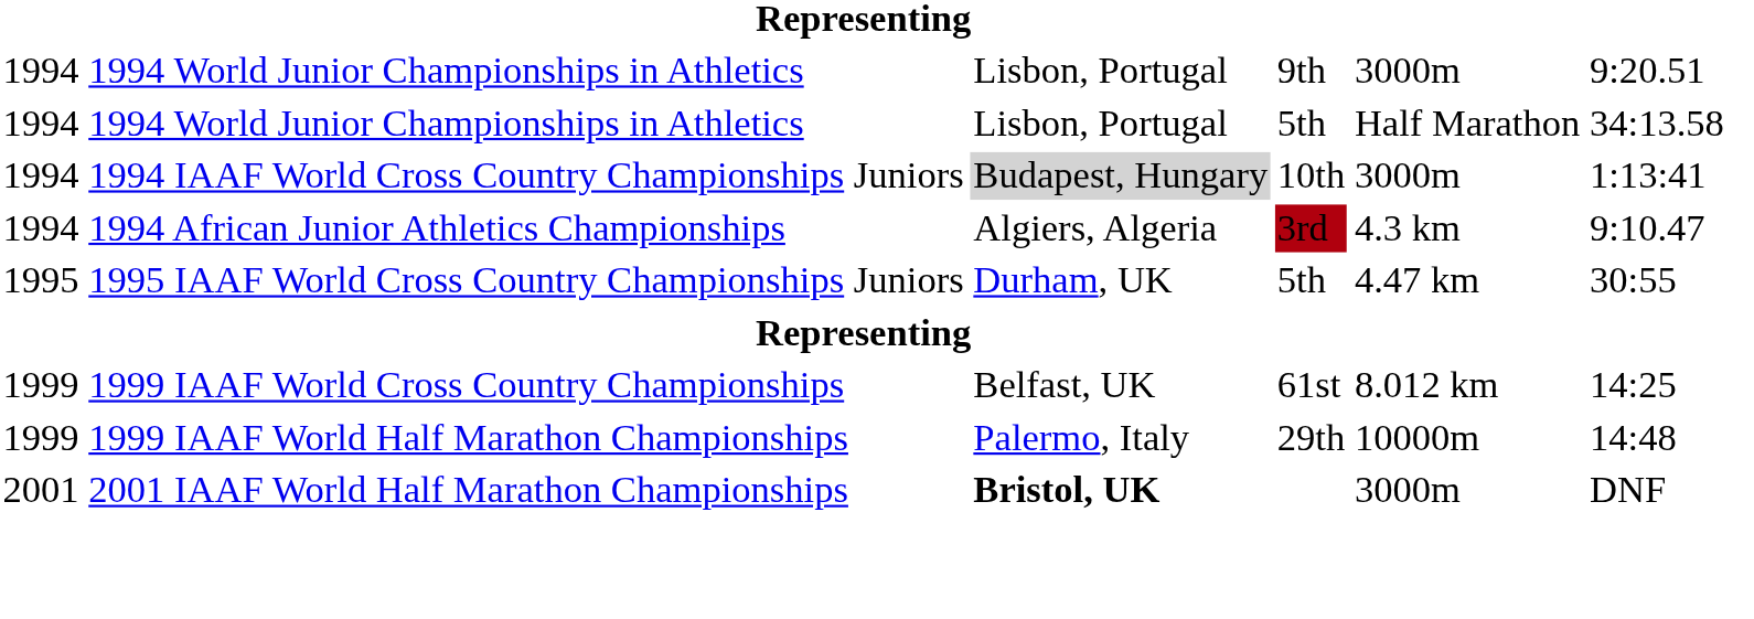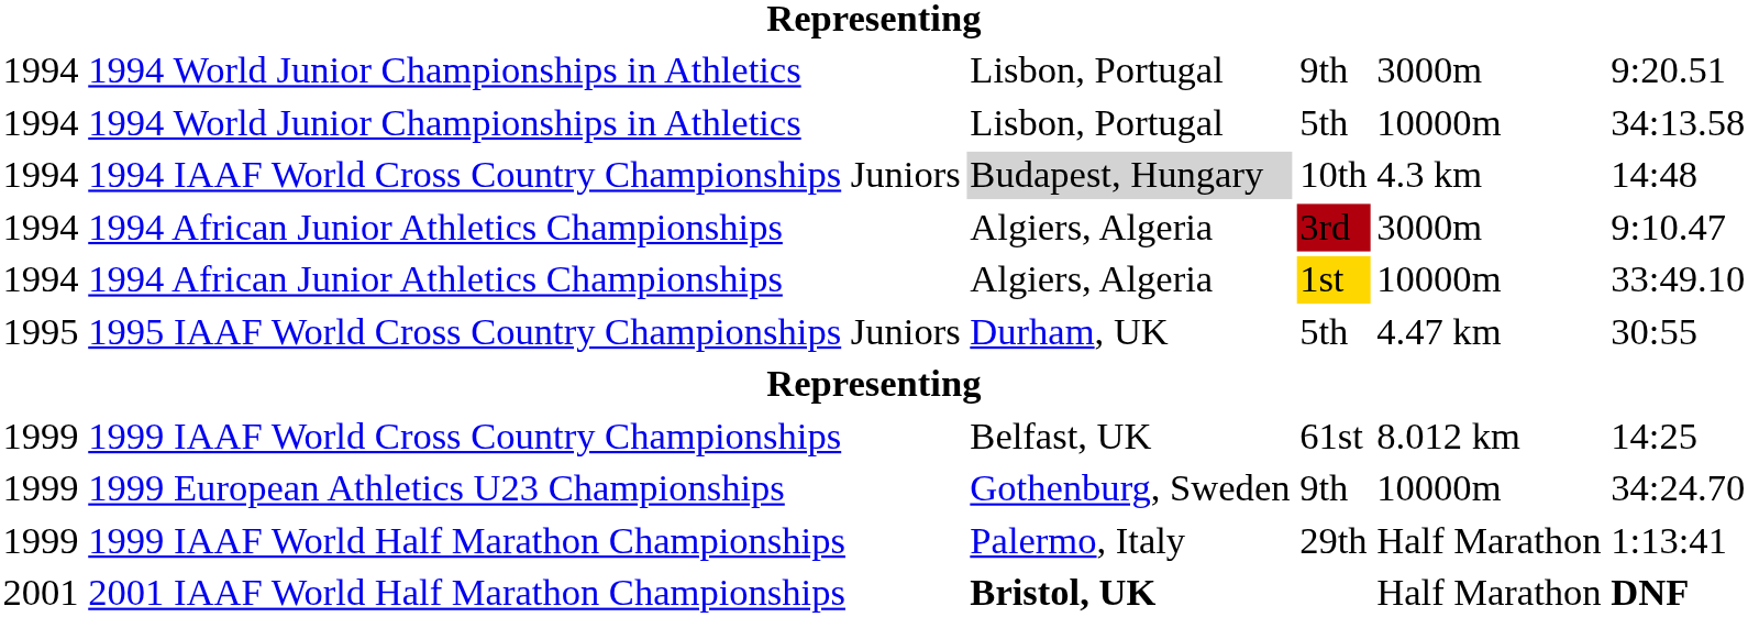1994 World Junior Championships in Athletics / 5th | column 5: Half Marathon -> 10000m
1994 IAAF World Cross Country Championships Juniors | column 5: 3000m -> 4.3 km
1994 IAAF World Cross Country Championships Juniors | column 6: 1:13:41 -> 14:48
1994 African Junior Athletics Championships / 3rd | column 5: 4.3 km -> 3000m
+ row: 1994 | 1994 African Junior Athletics Championships | Algiers, Algeria | 1st | 10000m | 33:49.10
+ row: 1999 | 1999 European Athletics U23 Championships | Gothenburg, Sweden | 9th | 10000m | 34:24.70
1999 IAAF World Half Marathon Championships | column 5: 10000m -> Half Marathon
1999 IAAF World Half Marathon Championships | column 6: 14:48 -> 1:13:41
2001 IAAF World Half Marathon Championships | column 5: 3000m -> Half Marathon
2001 IAAF World Half Marathon Championships | column 6: normal -> bold
